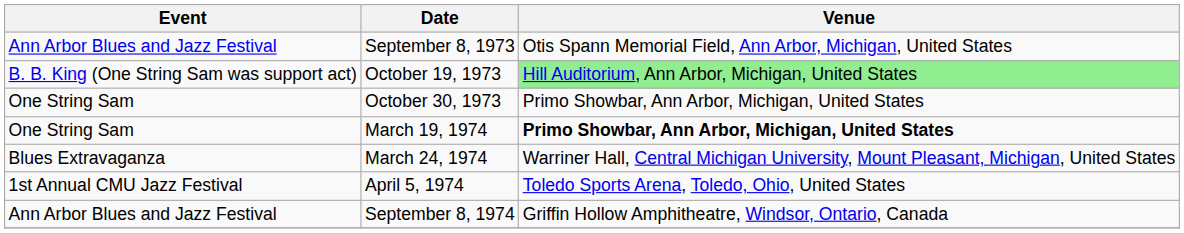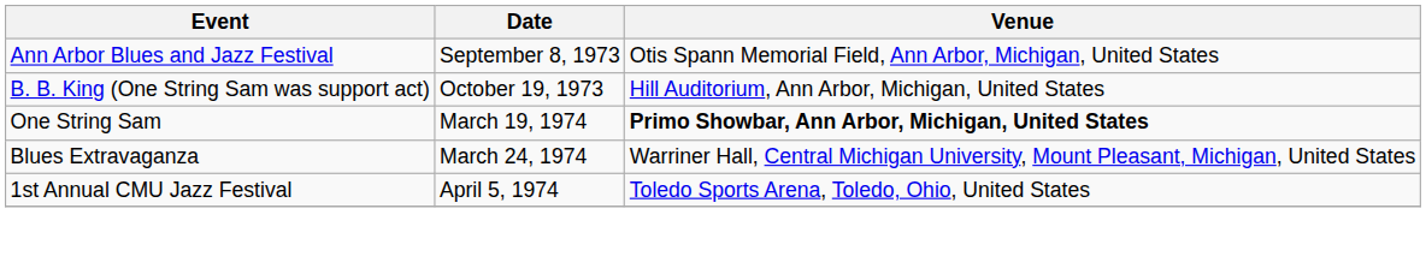October 19, 1973 | Venue: lightgreen background -> no background
- row: One String Sam | October 30, 1973 | Primo Showbar, Ann Arbor, Michigan, United States
- row: Ann Arbor Blues and Jazz Festival | September 8, 1974 | Griffin Hollow Amphitheatre, Windsor, Ontario, Canada
